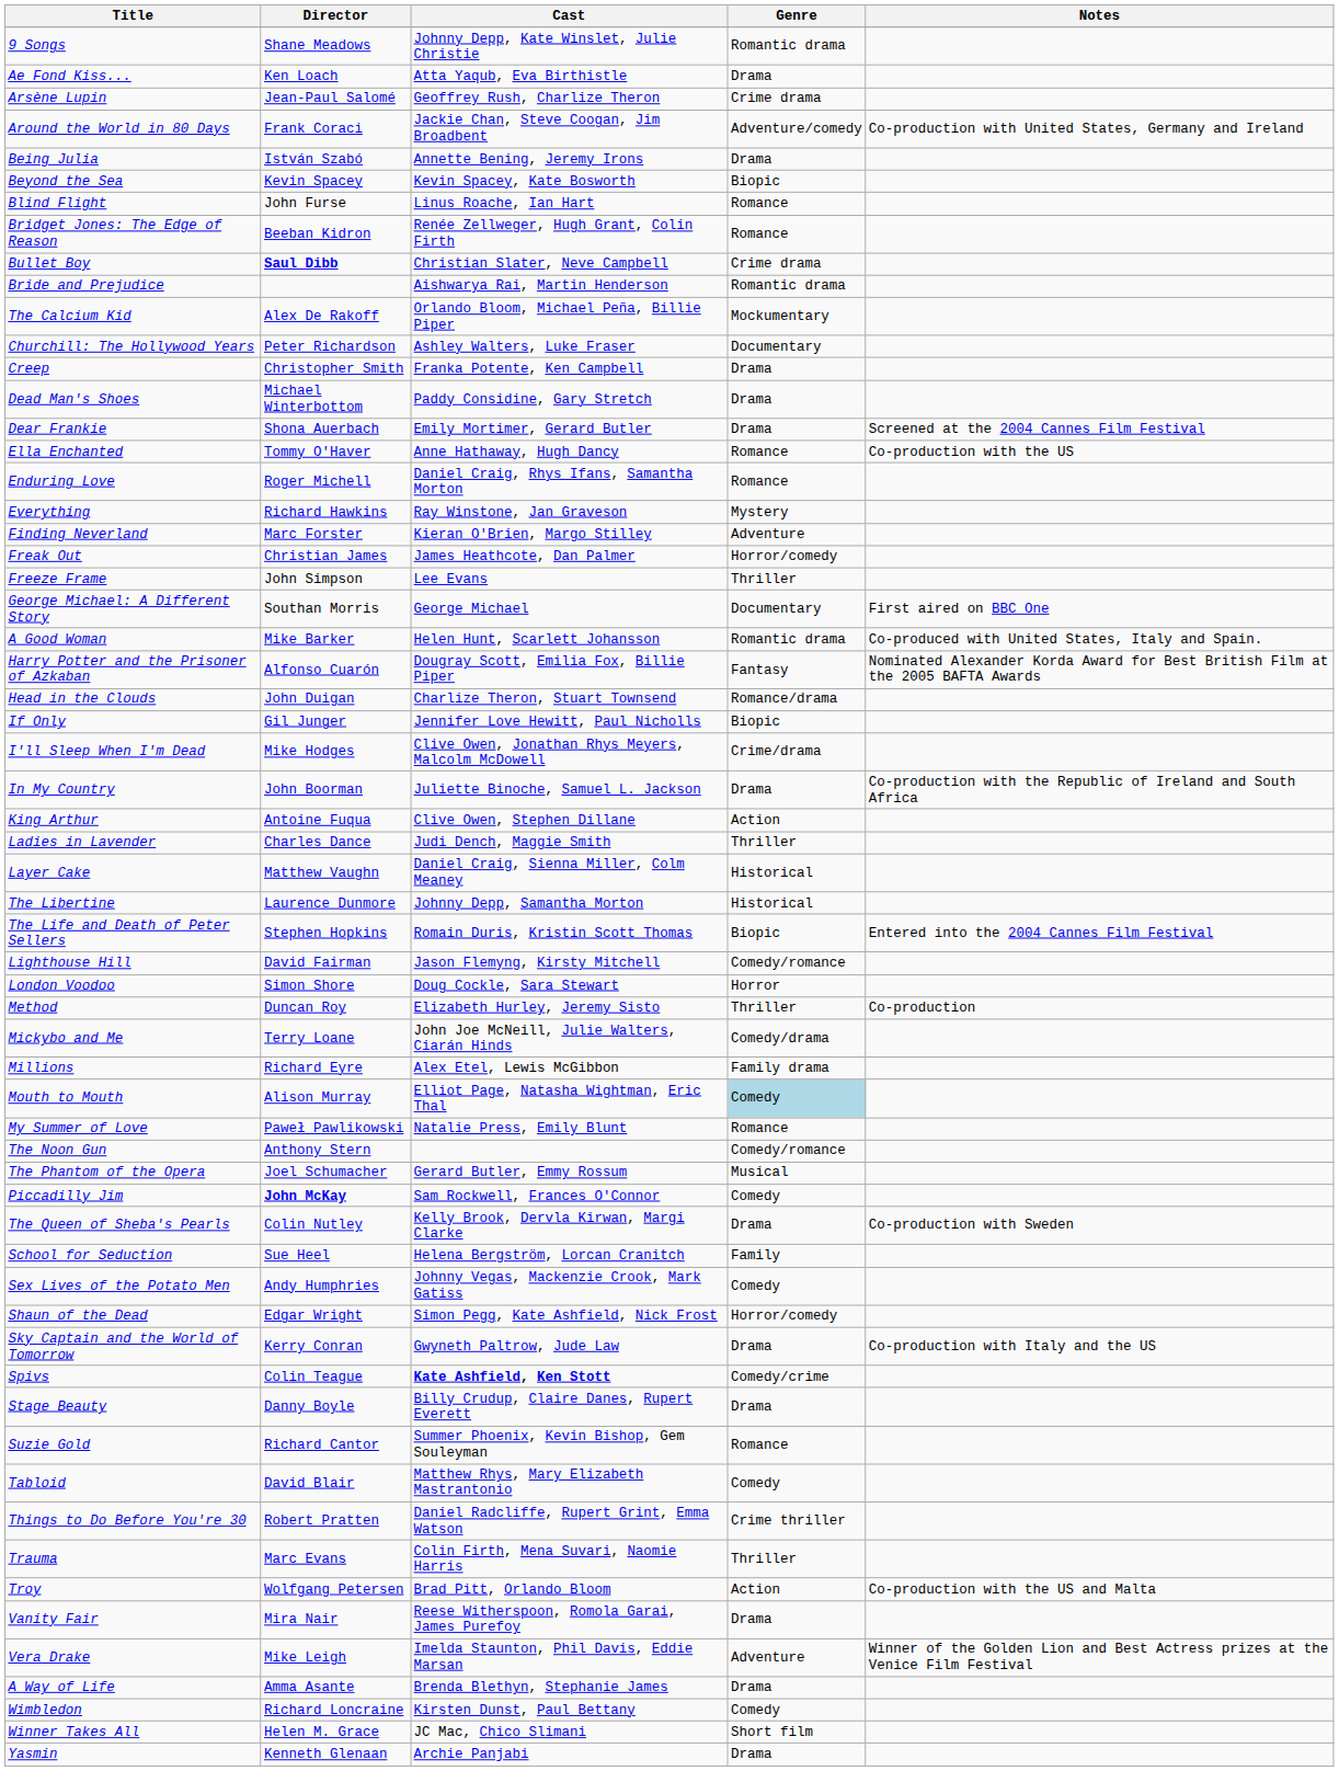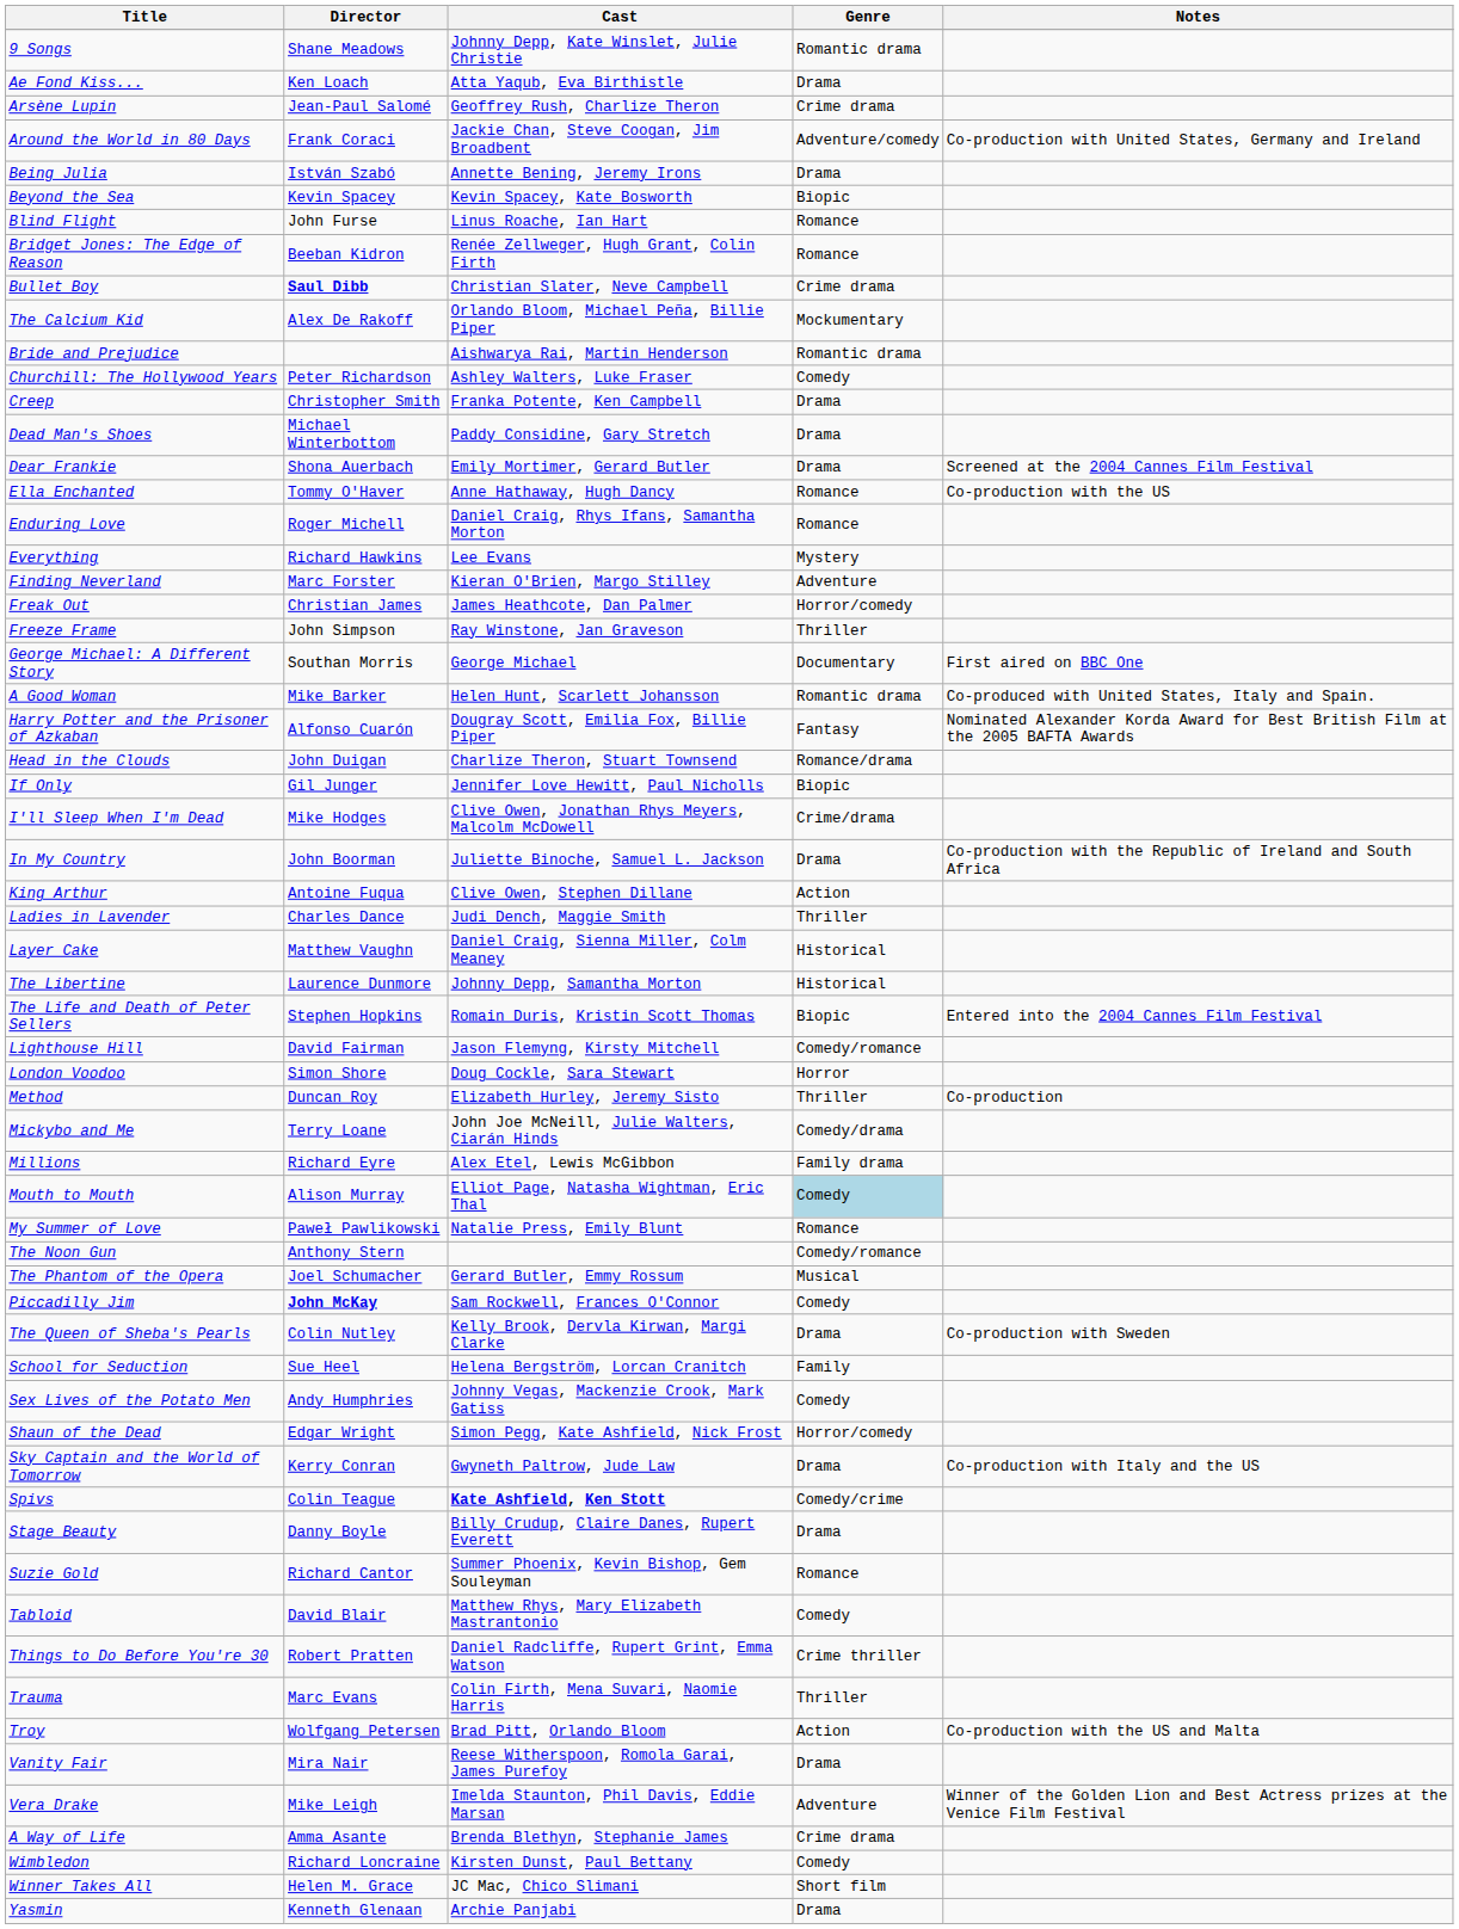rows swapped: Bride and Prejudice <-> The Calcium Kid
Churchill: The Hollywood Years | Genre: Documentary -> Comedy
Everything | Cast: Ray Winstone, Jan Graveson -> Lee Evans
Freeze Frame | Cast: Lee Evans -> Ray Winstone, Jan Graveson
A Way of Life | Genre: Drama -> Crime drama
